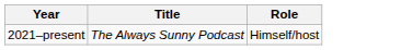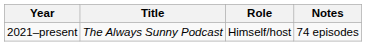+ column: Notes | 74 episodes
